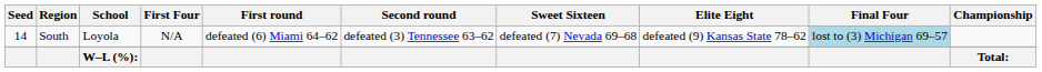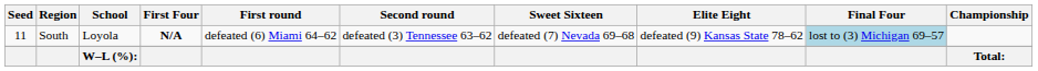South | Seed: 14 -> 11
South | First Four: normal -> bold
